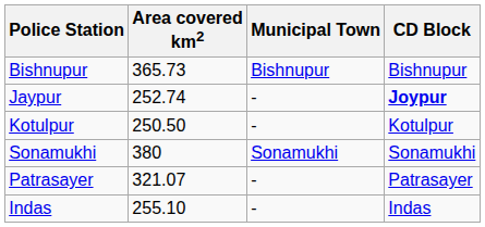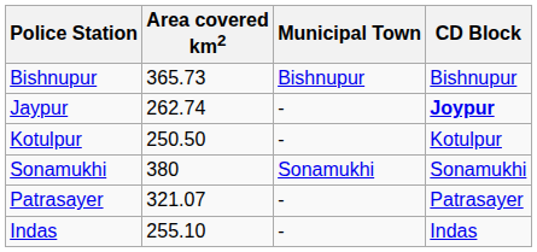Jaypur | Area covered km2: 252.74 -> 262.74
